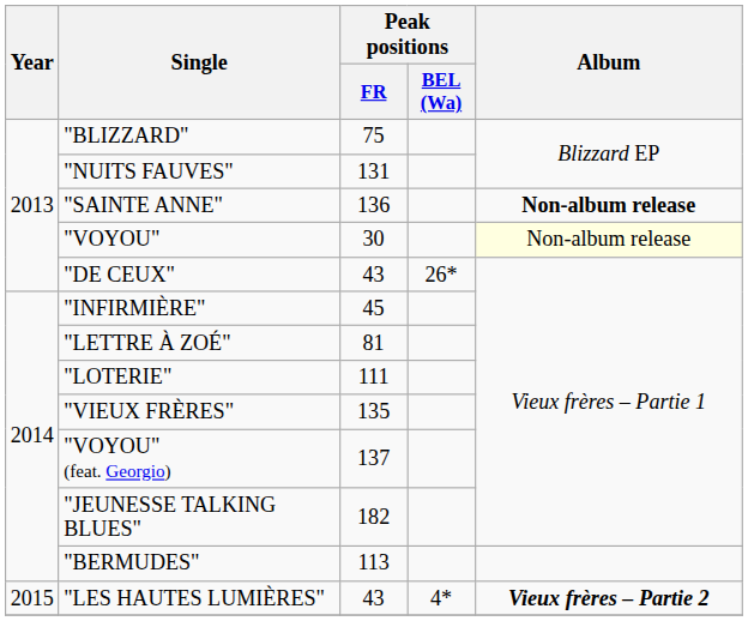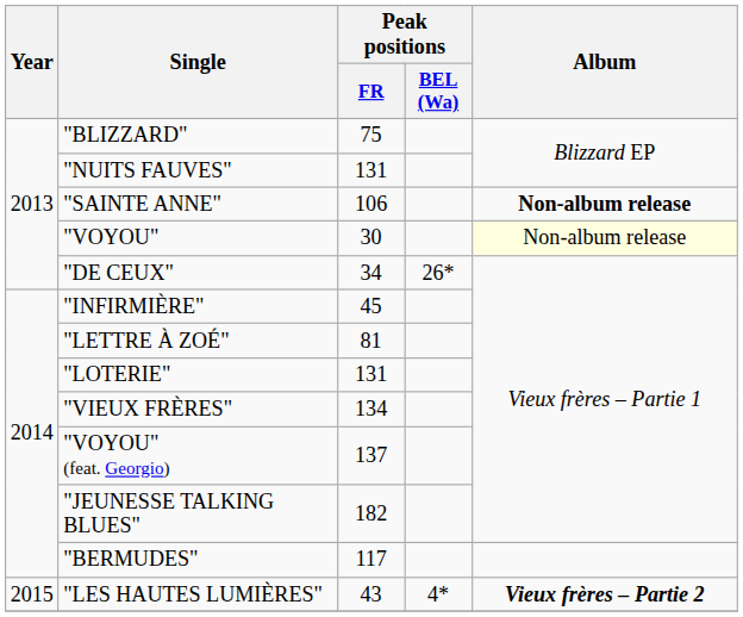"SAINTE ANNE" | Peak positions / FR: 136 -> 106
"DE CEUX" | Peak positions / FR: 43 -> 34
"LOTERIE" | Peak positions / FR: 111 -> 131
"VIEUX FRÈRES" | Peak positions / FR: 135 -> 134
"BERMUDES" | Peak positions / FR: 113 -> 117
